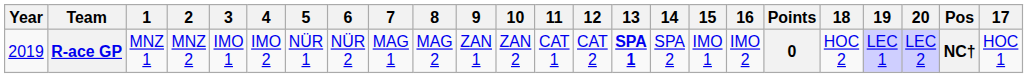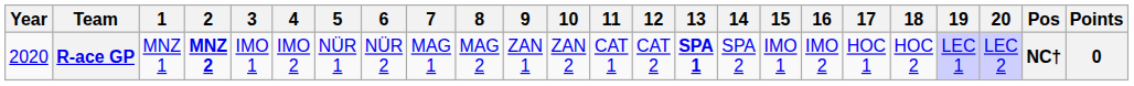columns swapped: 17 <-> Points
R-ace GP | Year: 2019 -> 2020
R-ace GP | 2: normal -> bold
